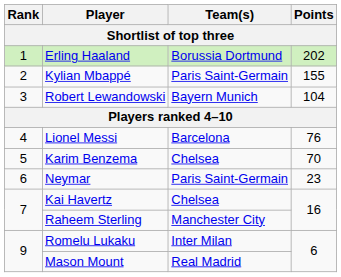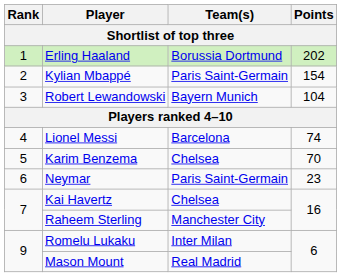Kylian Mbappé | Points: 155 -> 154
Lionel Messi | Points: 76 -> 74
